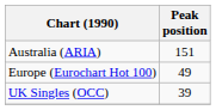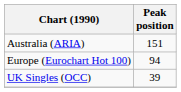Europe (Eurochart Hot 100) | Peak position: 49 -> 94
